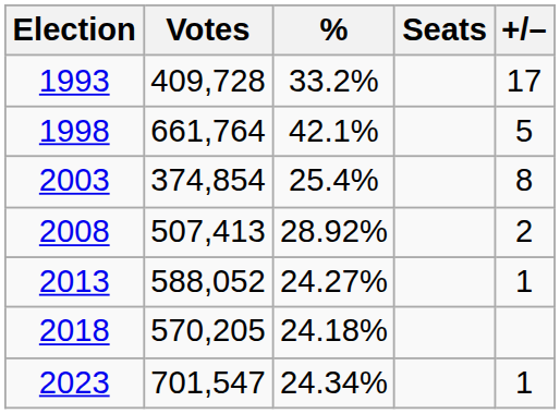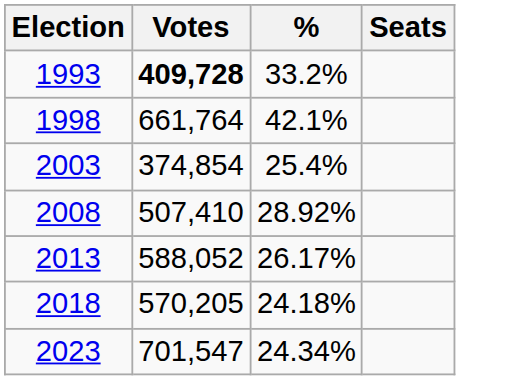- column: +/– | 17 | 5 | 8 | 2 | 1 | 1
1993 | Votes: normal -> bold
2008 | Votes: 507,413 -> 507,410
2013 | %: 24.27% -> 26.17%
